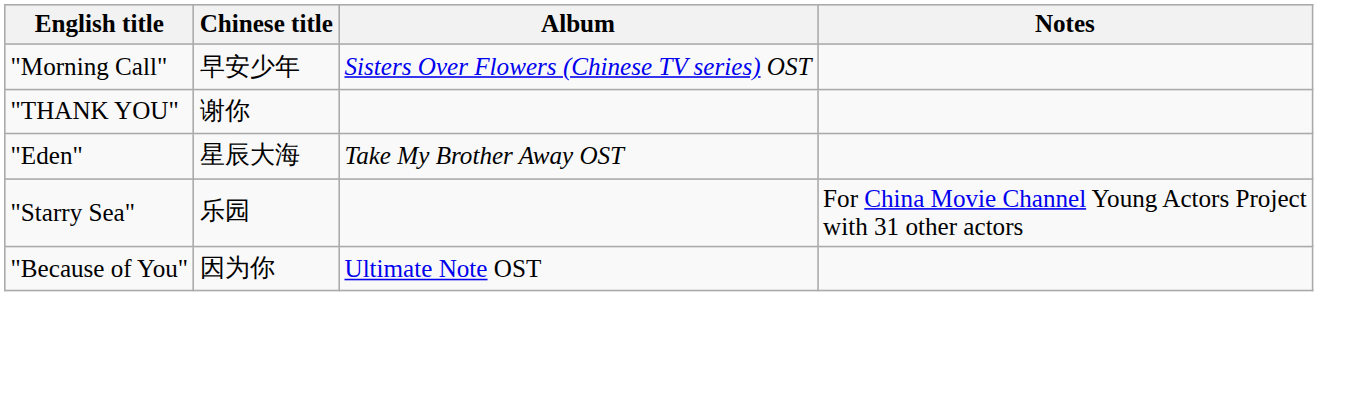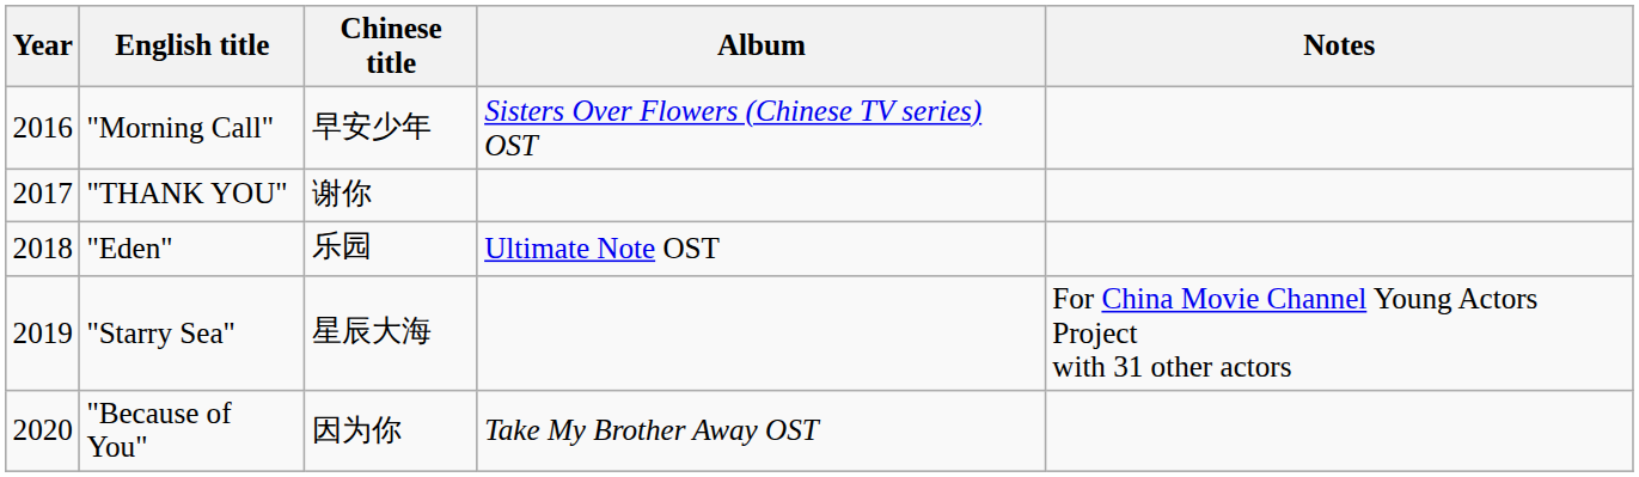+ column: Year | 2016 | 2017 | 2018 | 2019 | 2020
"Eden" | Chinese title: 星辰大海 -> 乐园
"Eden" | Album: Take My Brother Away OST -> Ultimate Note OST
"Starry Sea" | Chinese title: 乐园 -> 星辰大海
"Because of You" | Album: Ultimate Note OST -> Take My Brother Away OST
